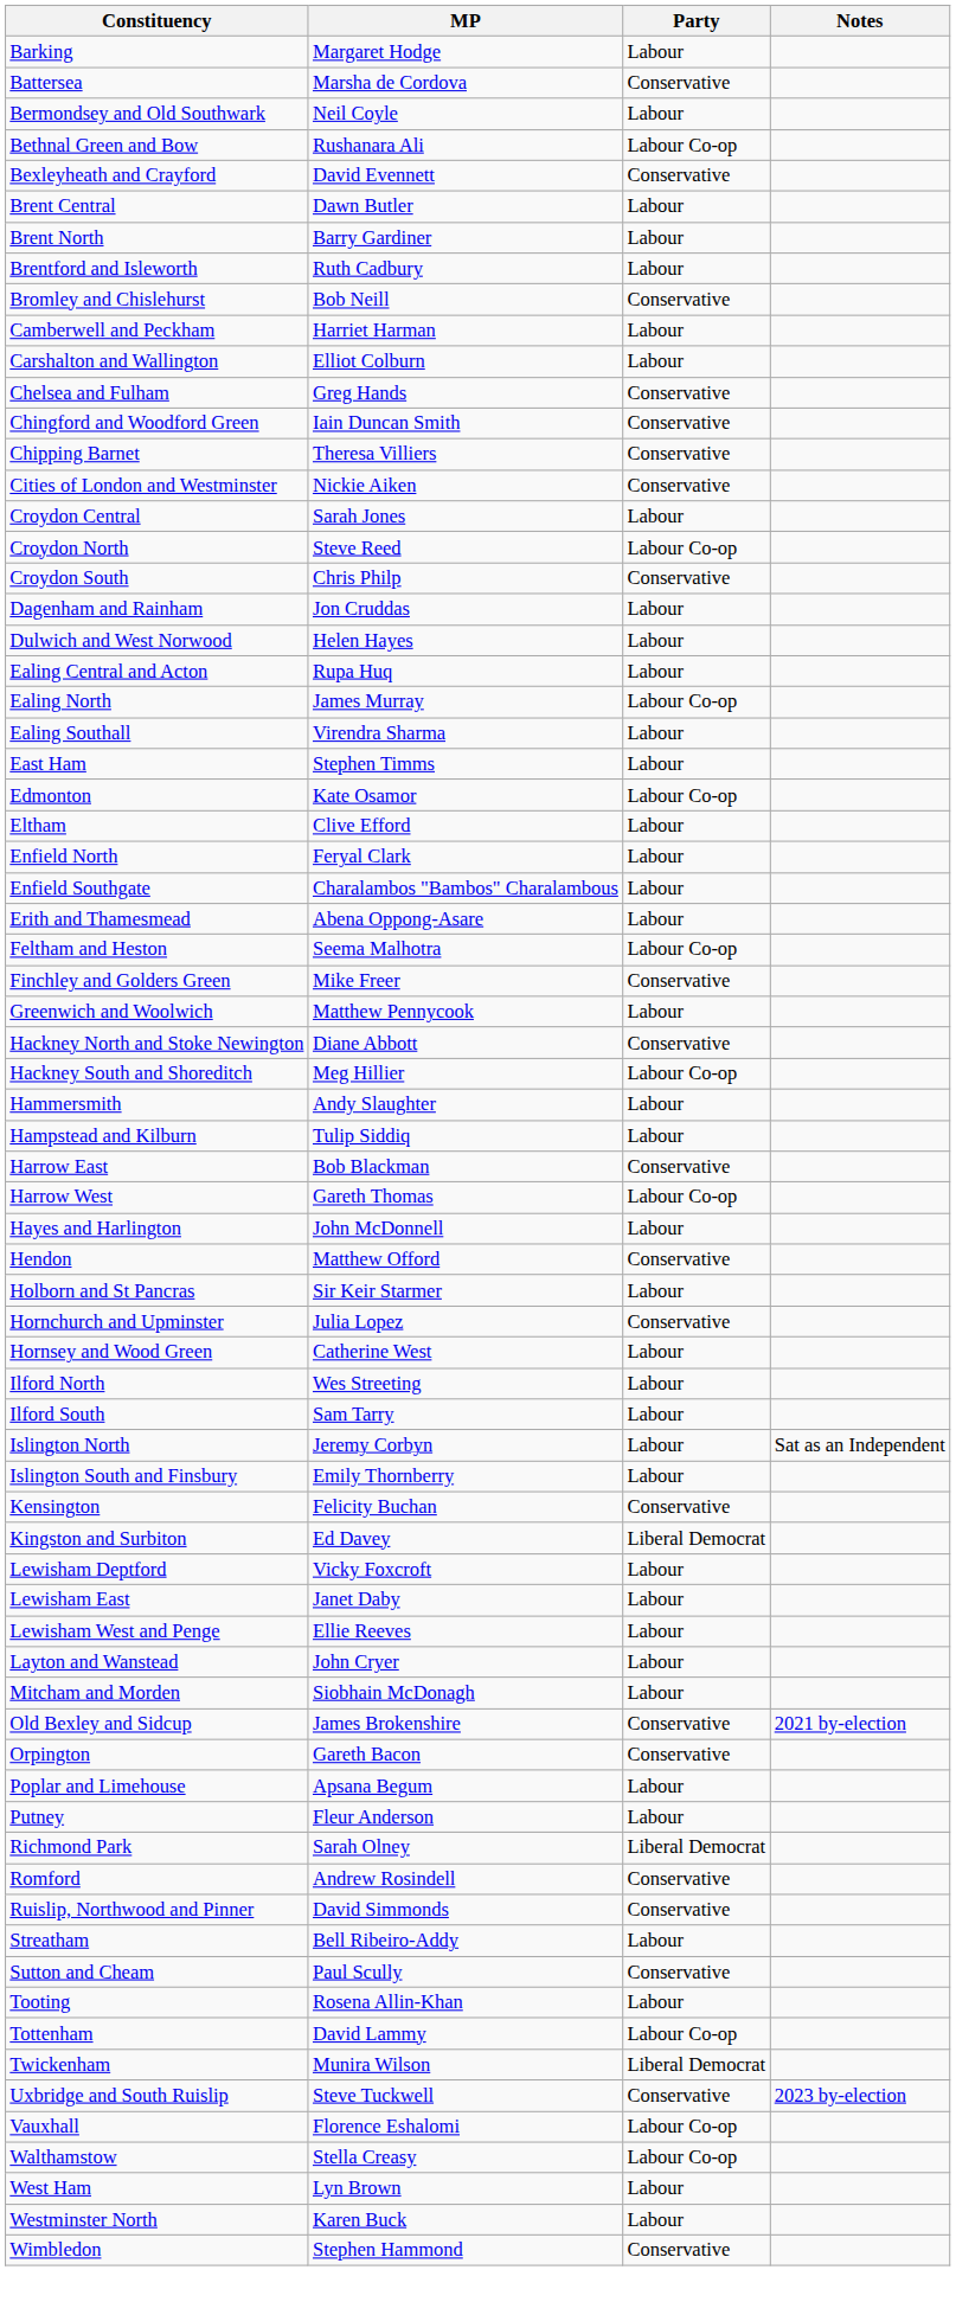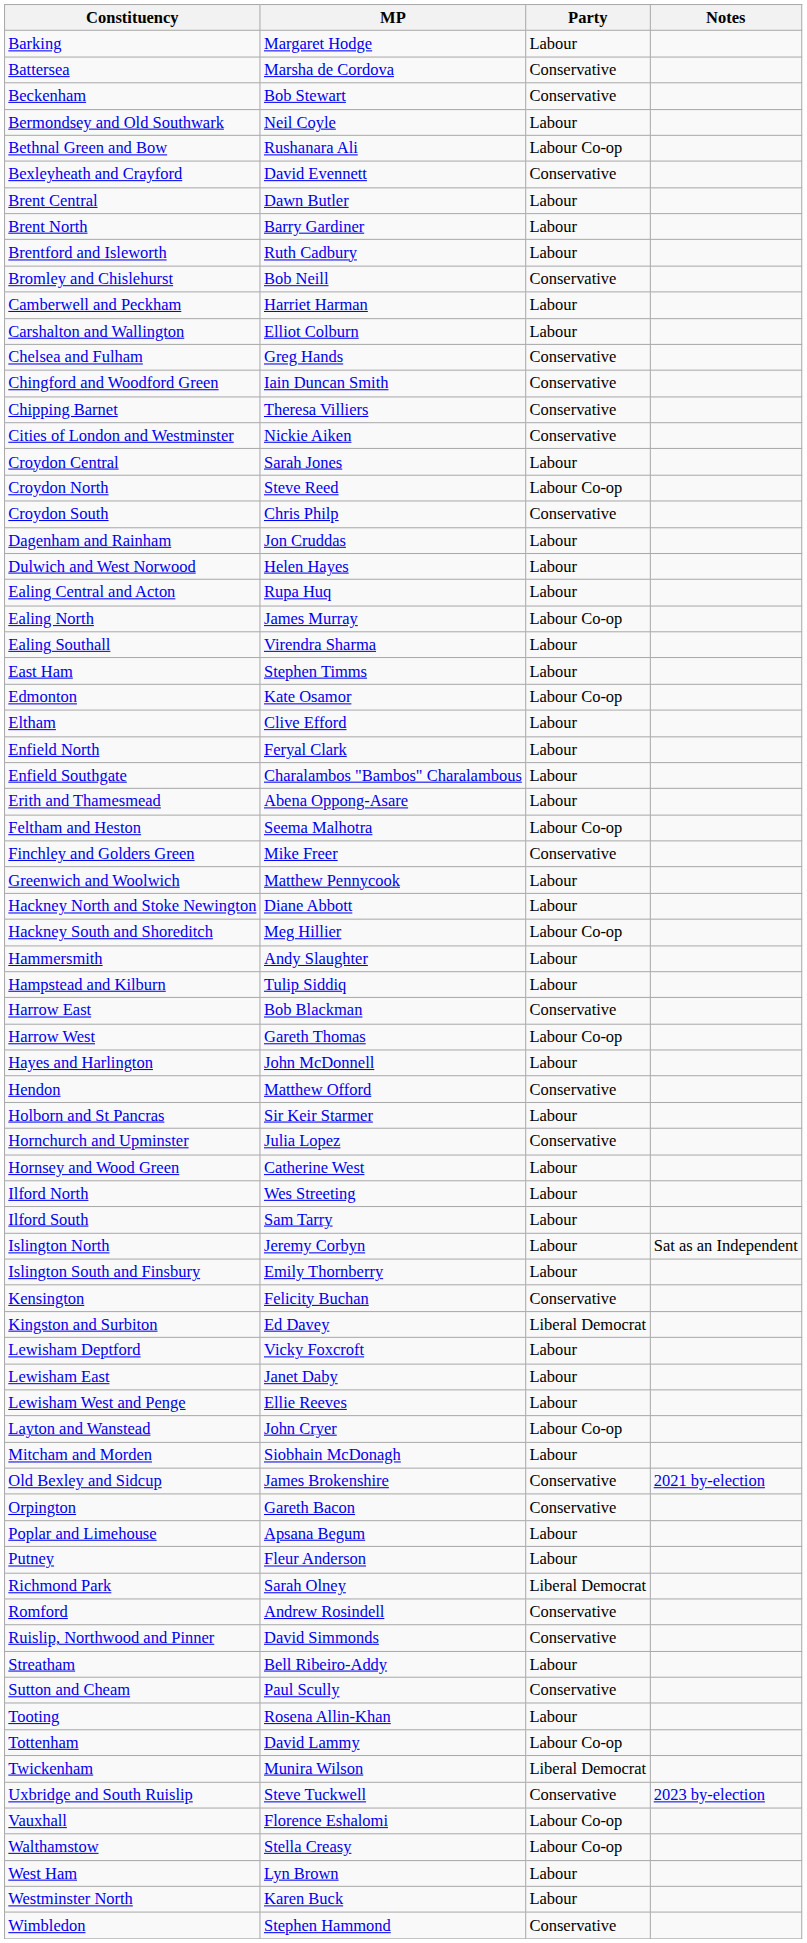+ row: Beckenham | Bob Stewart | Conservative
Hackney North and Stoke Newington | Party: Conservative -> Labour
Layton and Wanstead | Party: Labour -> Labour Co-op
